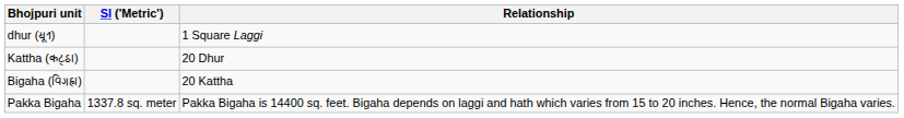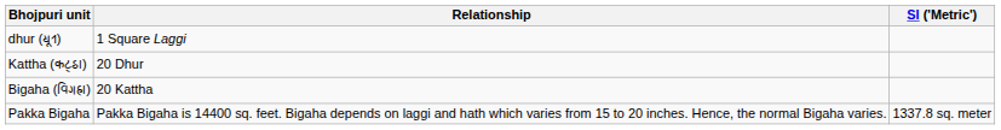columns swapped: SI ('Metric') <-> Relationship
